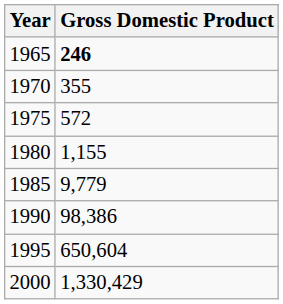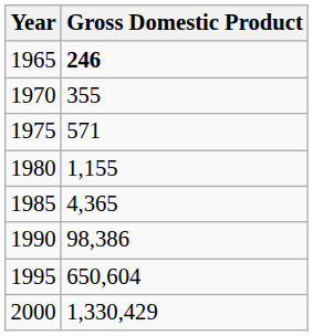1975 | Gross Domestic Product: 572 -> 571
1985 | Gross Domestic Product: 9,779 -> 4,365
